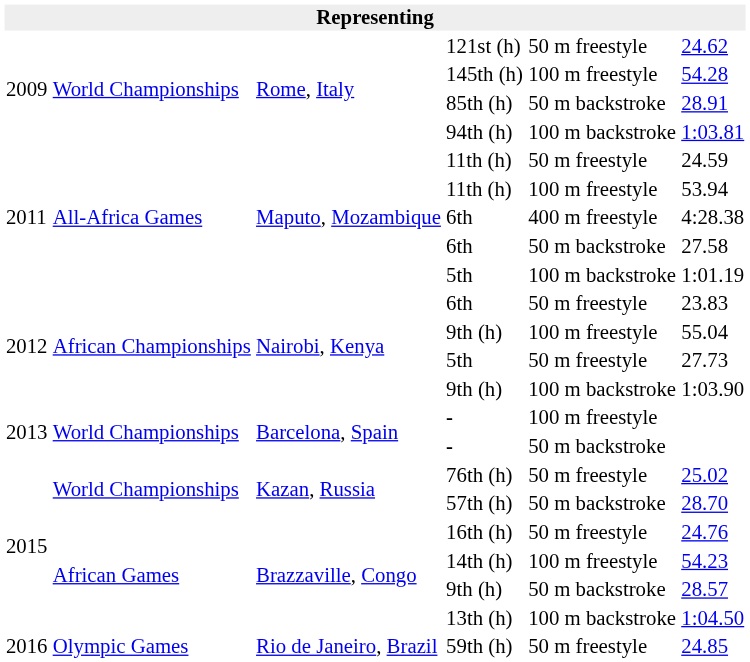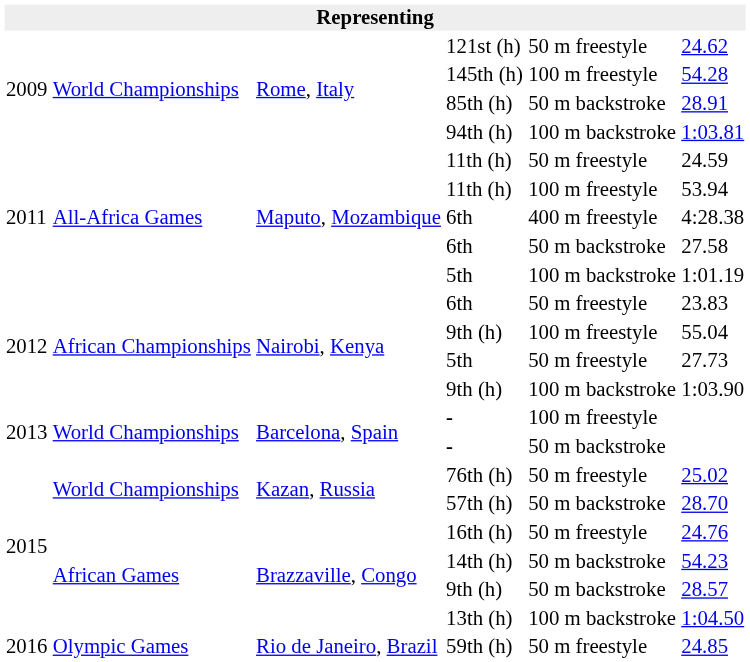14th (h) | column 5: 100 m freestyle -> 50 m backstroke
